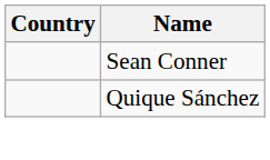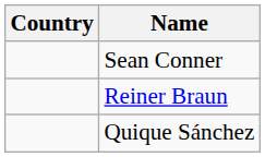+ row: Reiner Braun
